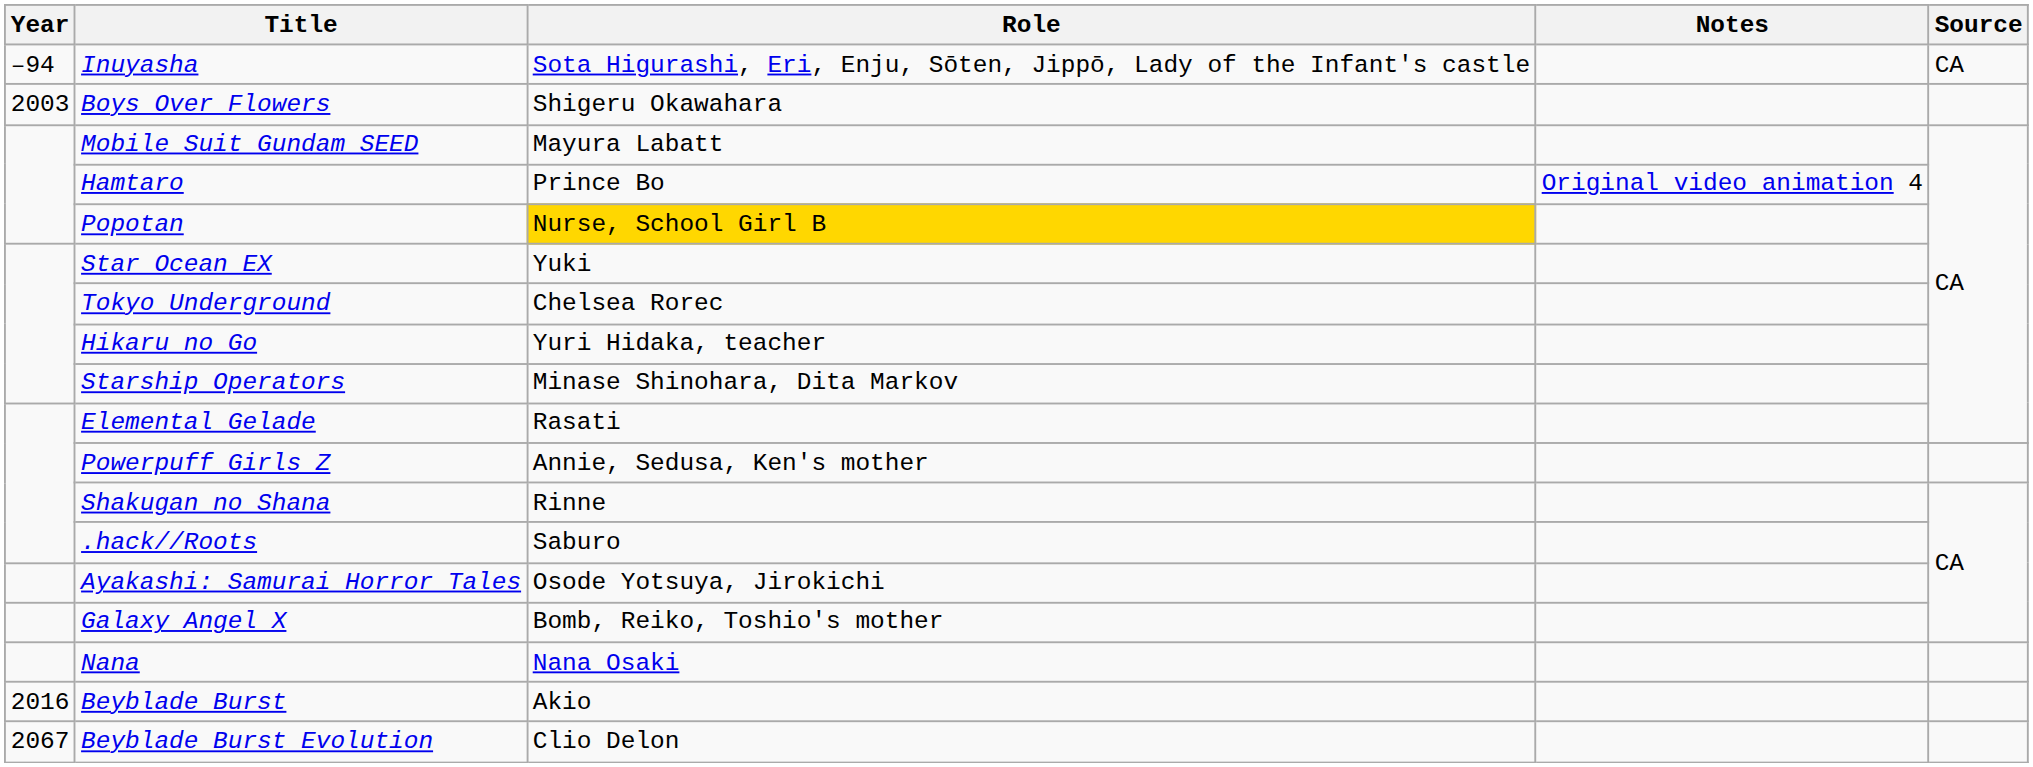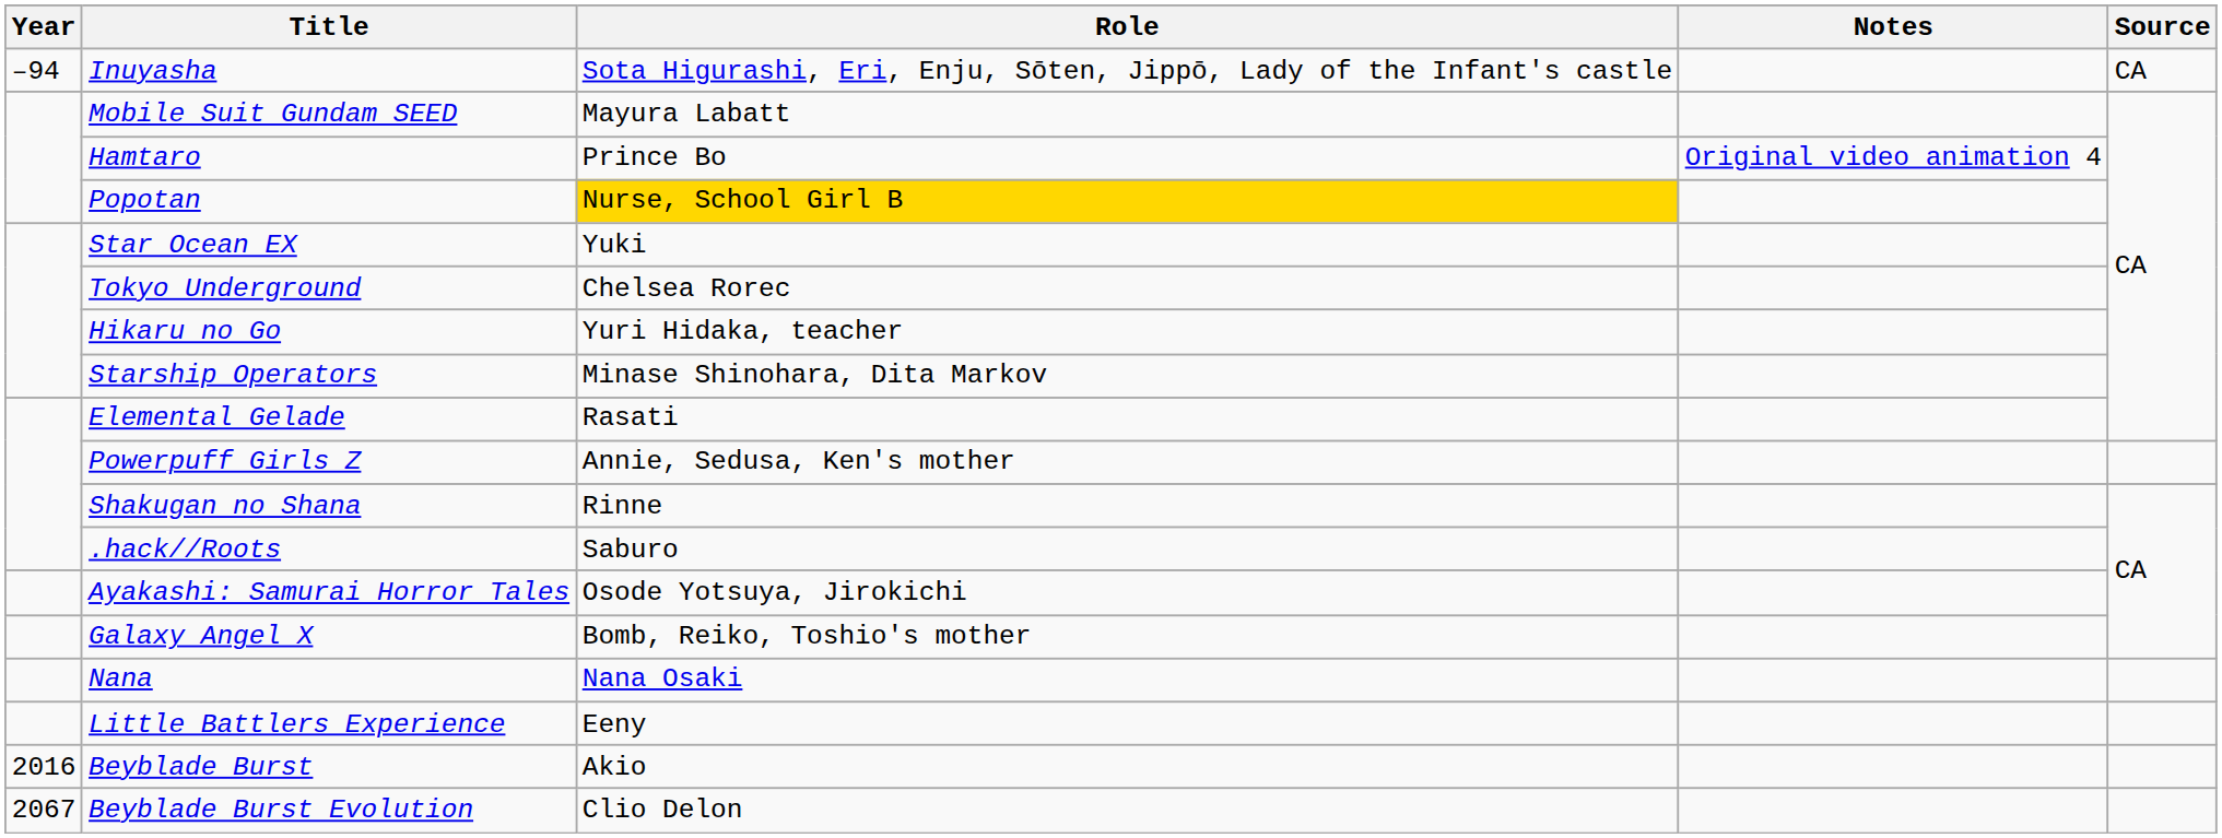- row: 2003 | Boys Over Flowers | Shigeru Okawahara
+ row: Little Battlers Experience | Eeny
